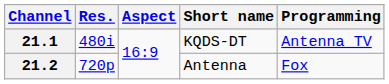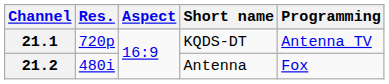21.1 | Res.: 480i -> 720p
21.2 | Res.: 720p -> 480i
